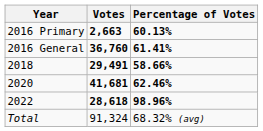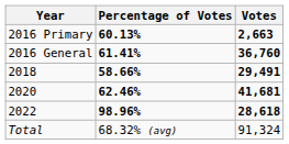columns swapped: Votes <-> Percentage of Votes
